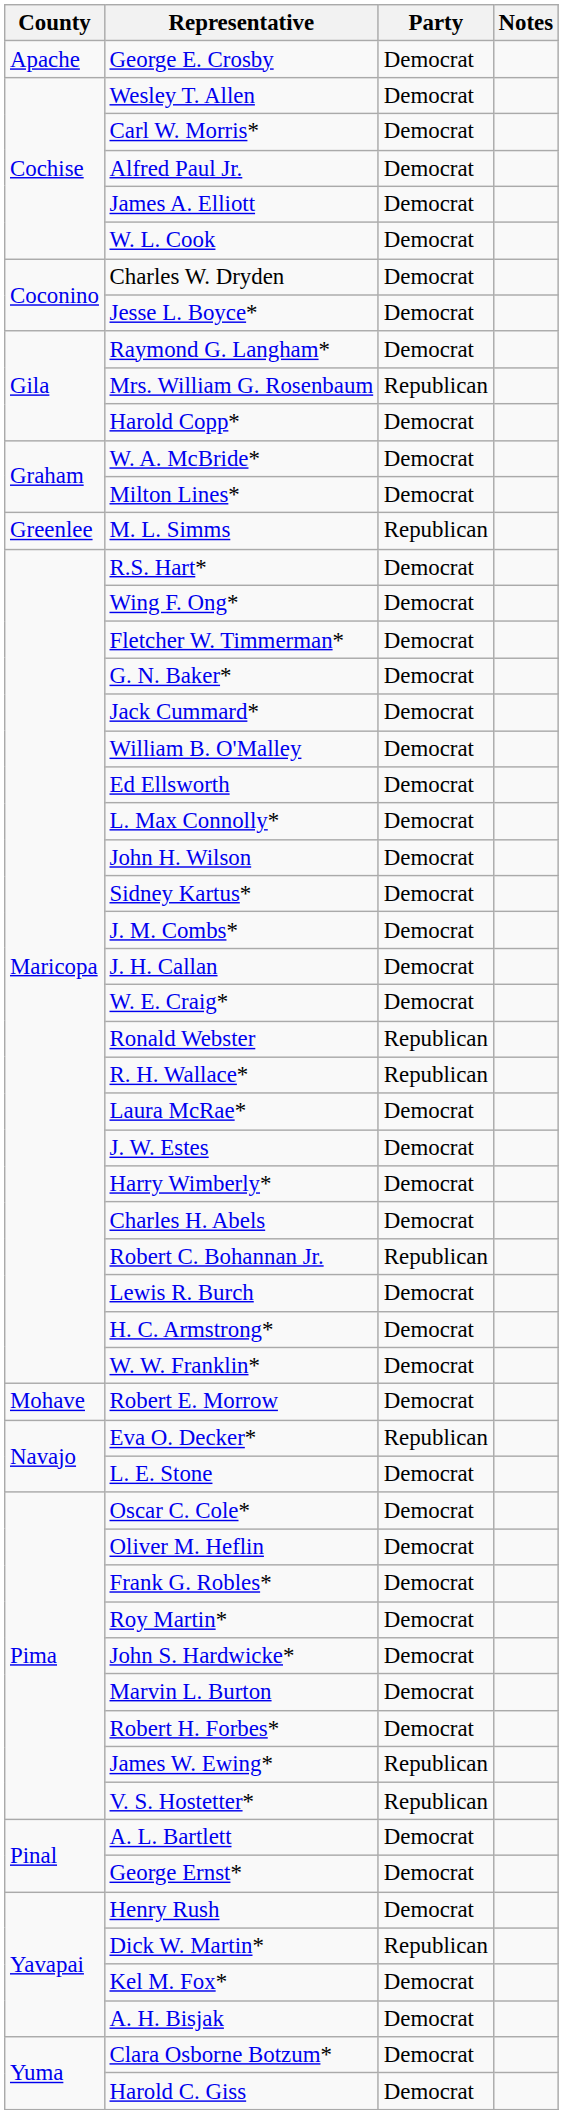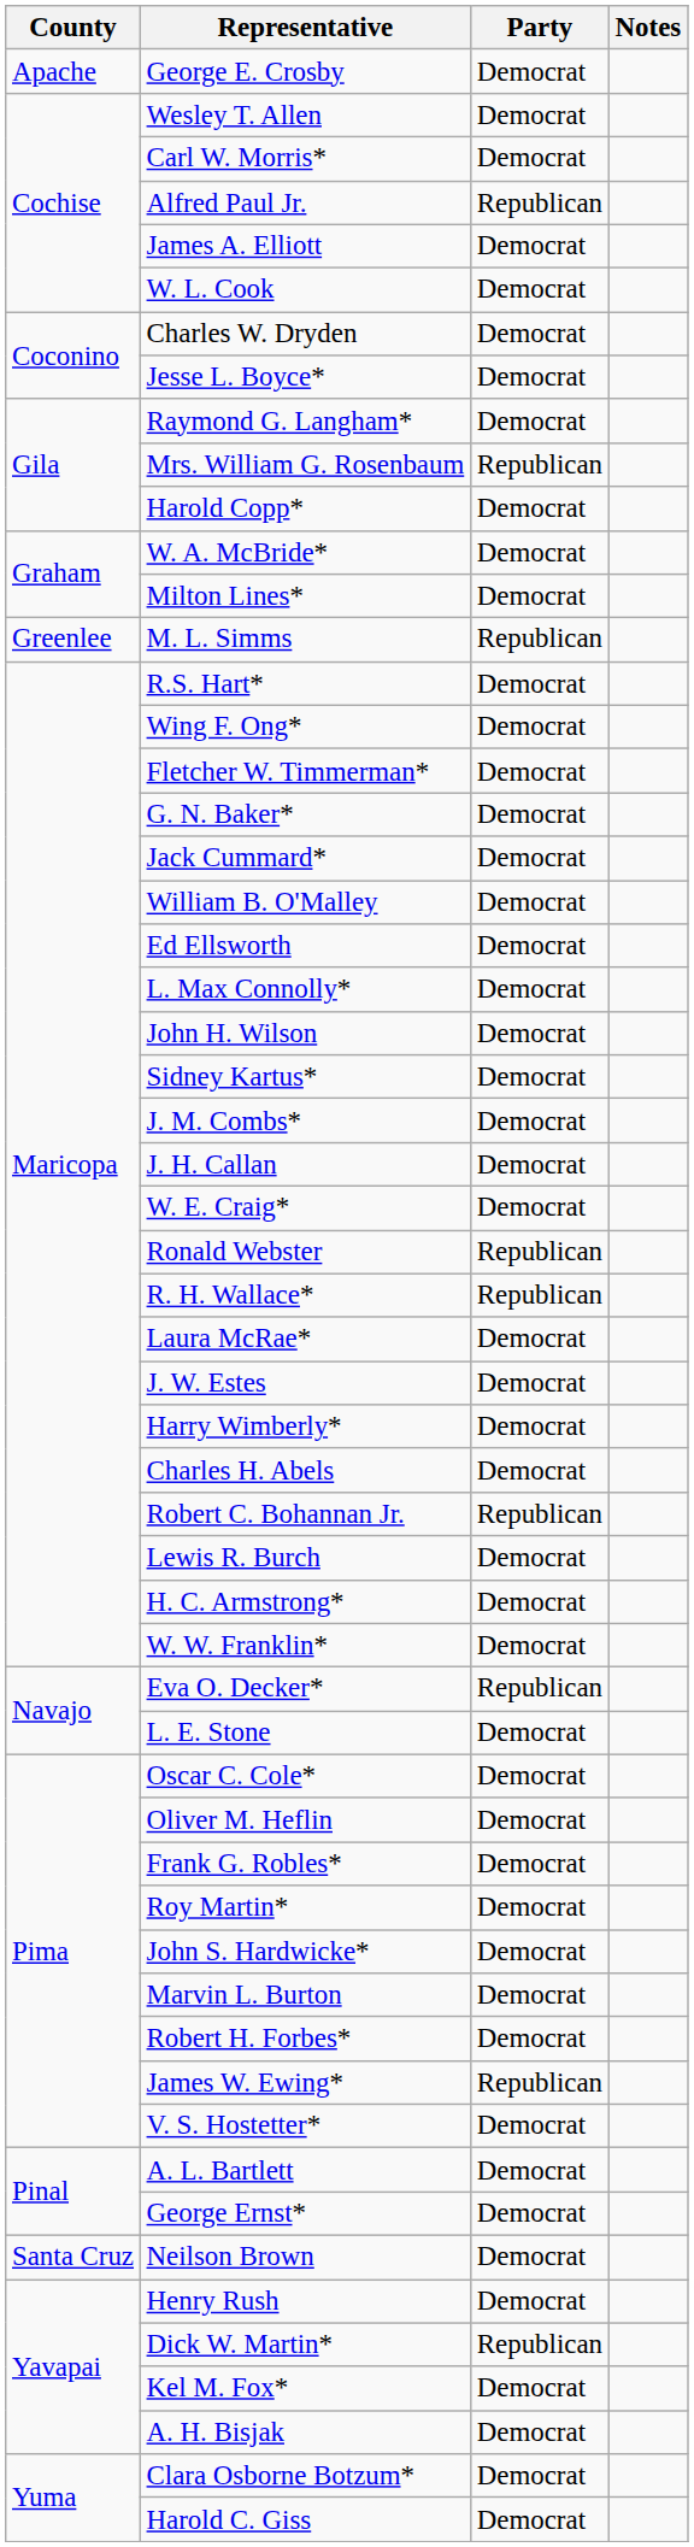Alfred Paul Jr. | Party: Democrat -> Republican
- row: Mohave | Robert E. Morrow | Democrat
V. S. Hostetter* | Party: Republican -> Democrat
+ row: Santa Cruz | Neilson Brown | Democrat
